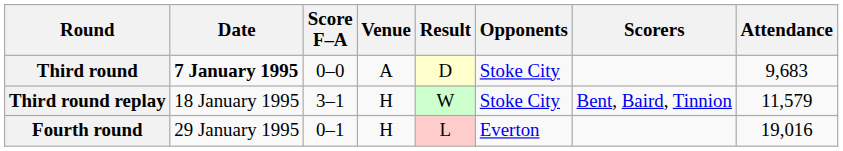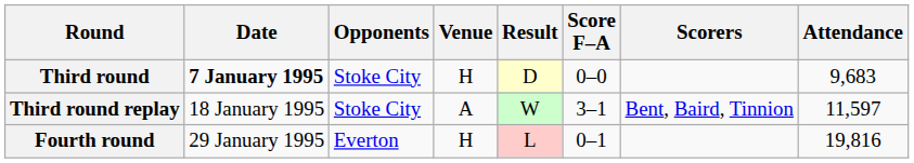columns swapped: Opponents <-> Score F–A
Third round | Venue: A -> H
Third round replay | Venue: H -> A
Third round replay | Attendance: 11,579 -> 11,597
Fourth round | Attendance: 19,016 -> 19,816
